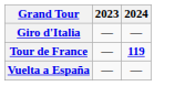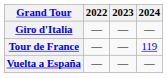+ column: 2022 | — | — | —
Tour de France | 2024: bold -> normal
